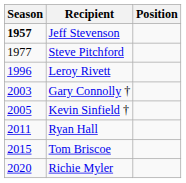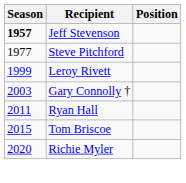Leroy Rivett | Season: 1996 -> 1999
- row: 2005 | Kevin Sinfield †
